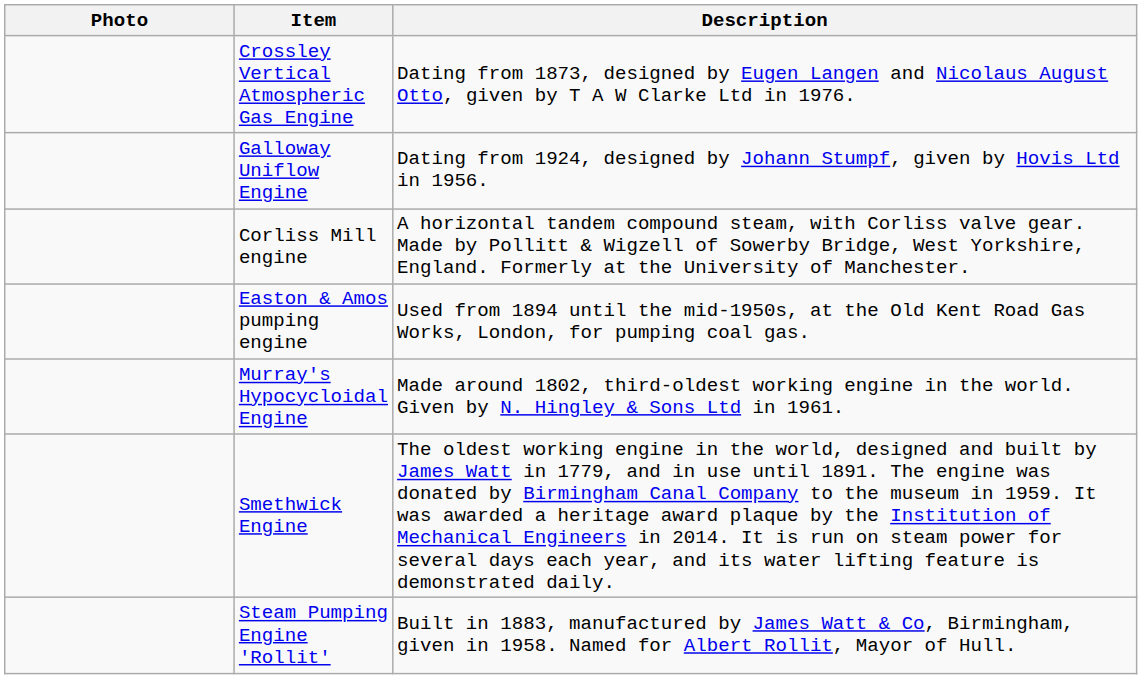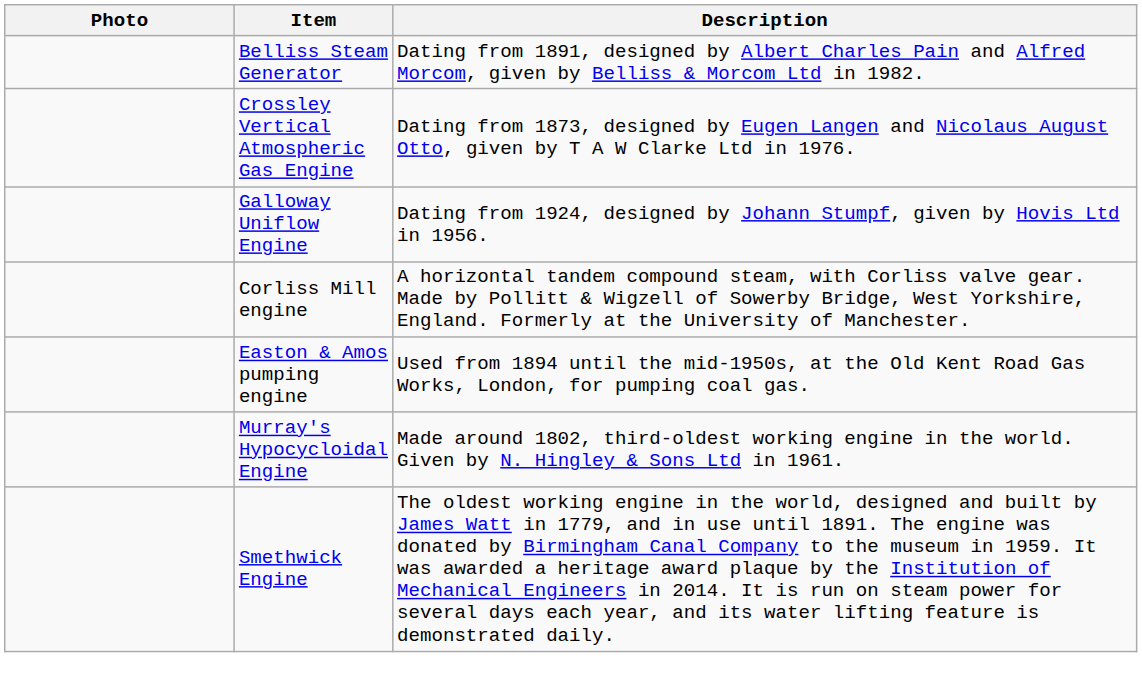+ row: Belliss Steam Generator | Dating from 1891, designed by Albert Charles Pain and Alfred Morcom, given by Belliss & Morcom Ltd in 1982.
- row: Steam Pumping Engine 'Rollit' | Built in 1883, manufactured by James Watt & Co, Birmingham, given in 1958. Named for Albert Rollit, Mayor of Hull.
